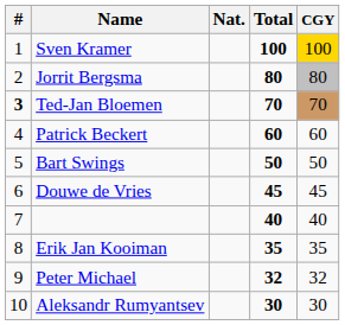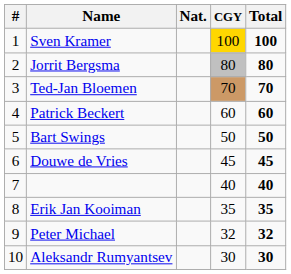columns swapped: CGY <-> Total
Ted-Jan Bloemen | #: bold -> normal
